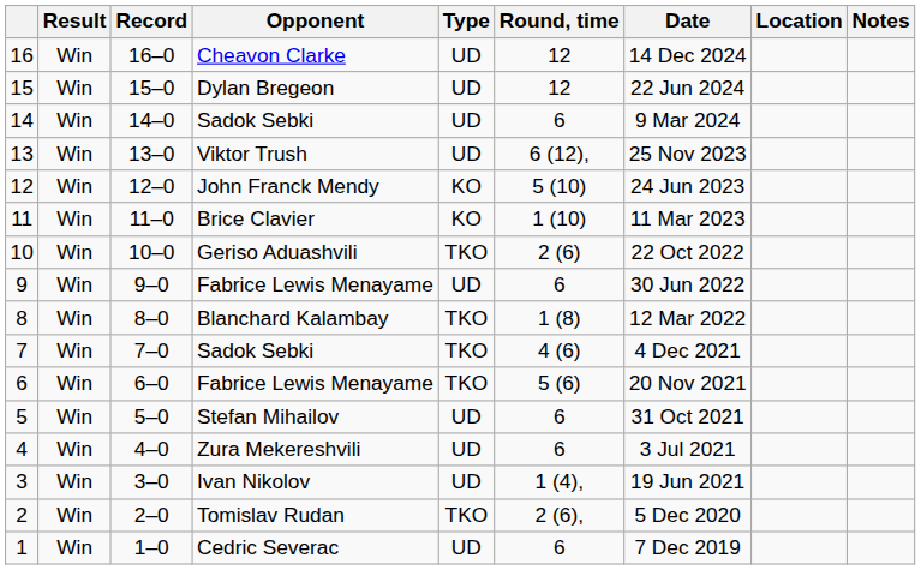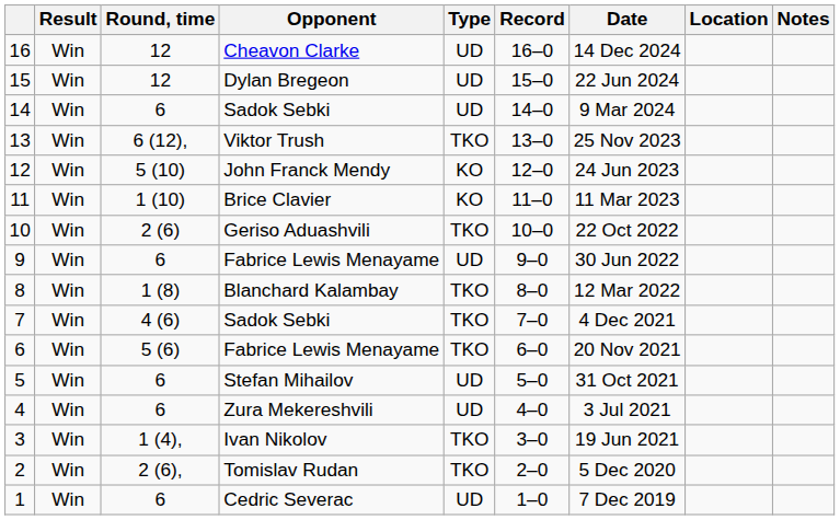columns swapped: Record <-> Round, time
13 | Type: UD -> TKO
3 | Type: UD -> TKO
